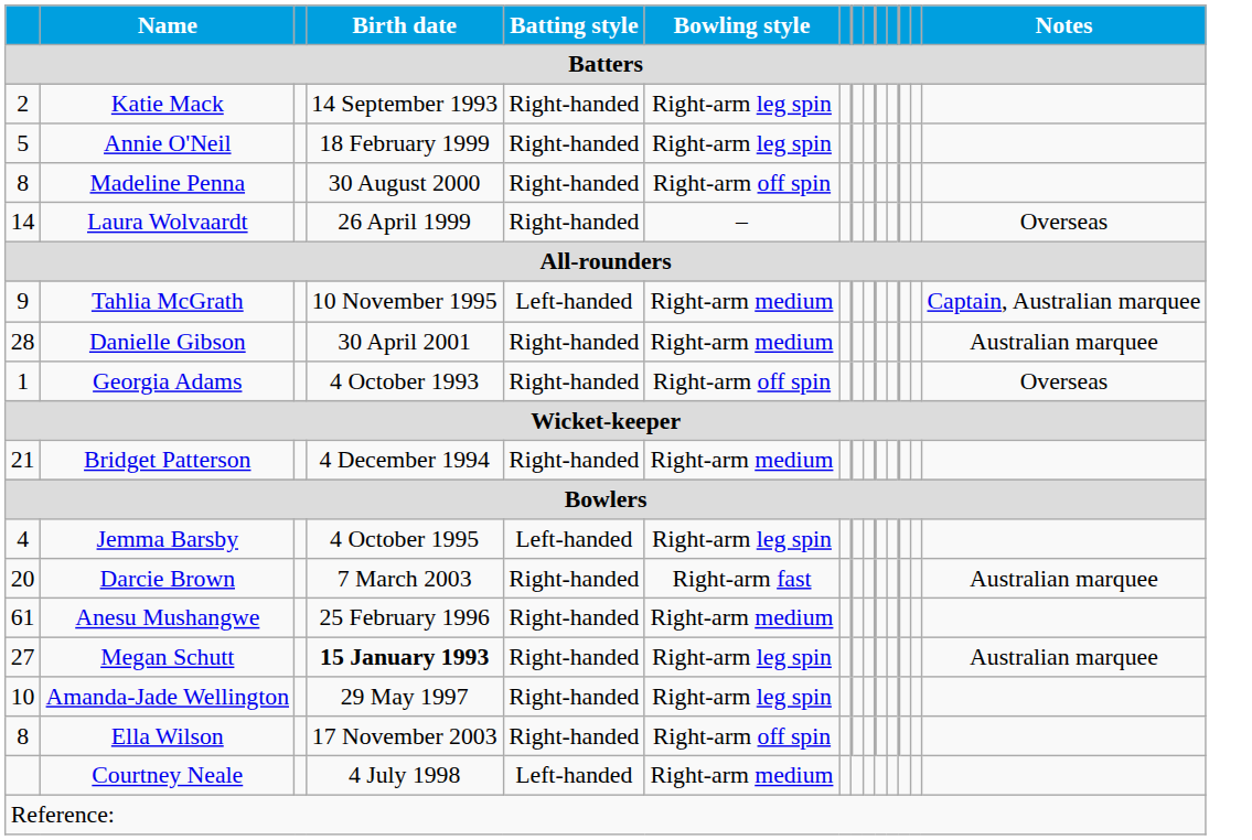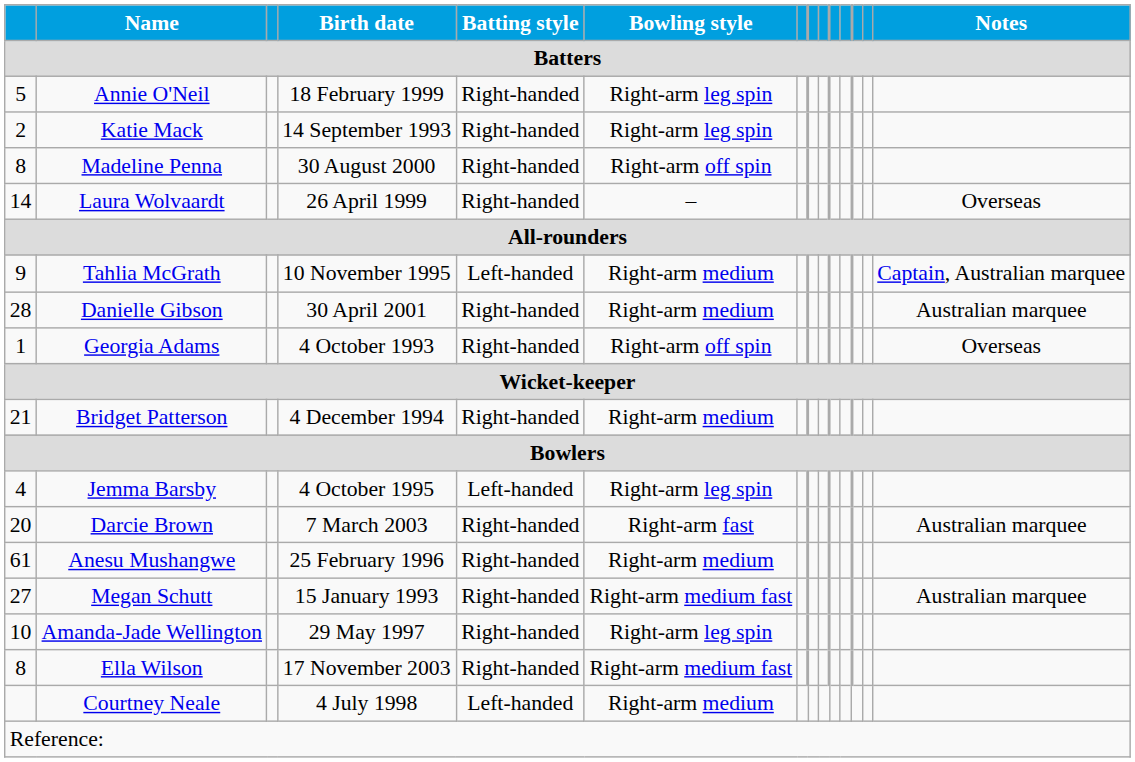rows swapped: Katie Mack <-> Annie O'Neil
Megan Schutt | Birth date: bold -> normal
Megan Schutt | Bowling style: Right-arm leg spin -> Right-arm medium fast
Ella Wilson | Bowling style: Right-arm off spin -> Right-arm medium fast
